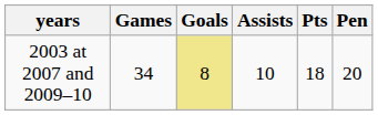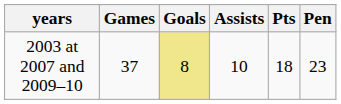2003 at 2007 and 2009–10 | Games: 34 -> 37
2003 at 2007 and 2009–10 | Pen: 20 -> 23
